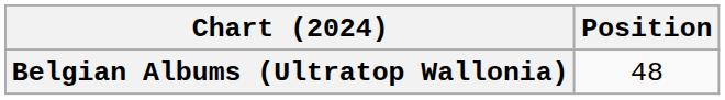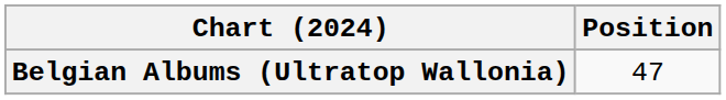Belgian Albums (Ultratop Wallonia) | Position: 48 -> 47
